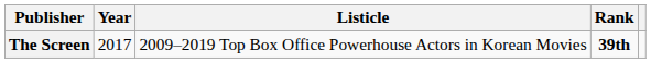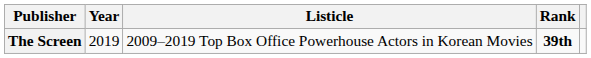The Screen | Year: 2017 -> 2019
